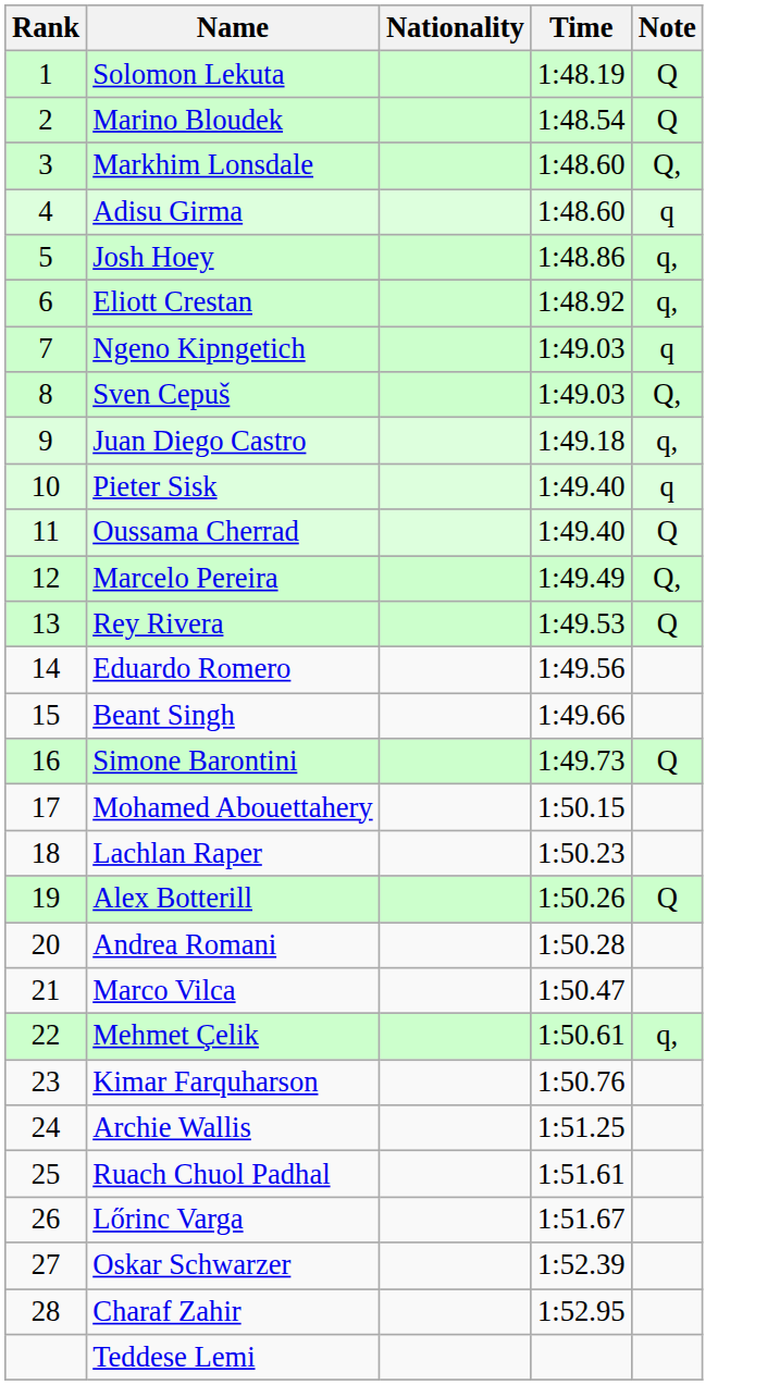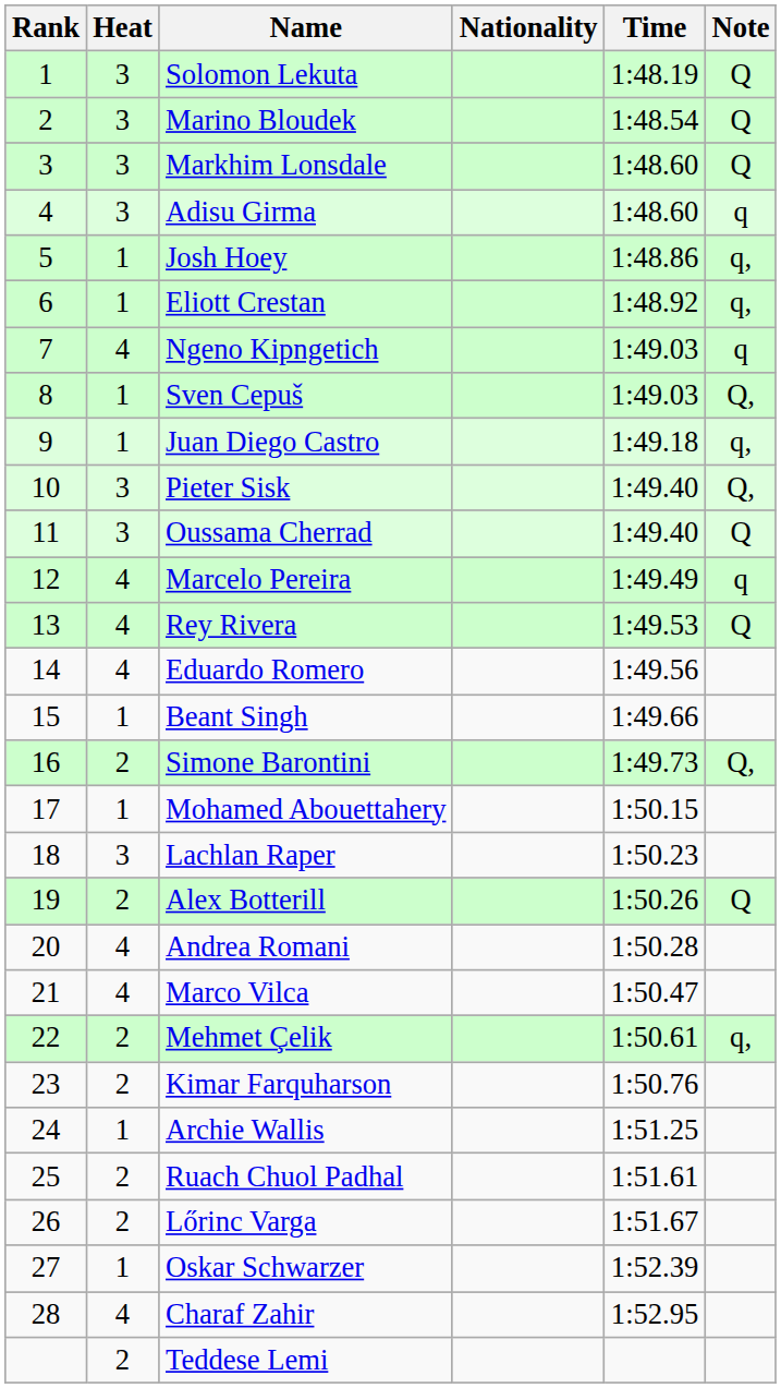+ column: Heat | 3 | 3 | 3 | 3 | 1 | 1 | 4 | 1 | 1 | 3 | 3 | 4 | 4 | 4 | 1 | 2 | 1 | 3 | 2 | 4 | 4 | 2 | 2 | 1 | 2 | 2 | 1 | 4 | 2
Markhim Lonsdale | Note: Q, -> Q
Pieter Sisk | Note: q -> Q,
Marcelo Pereira | Note: Q, -> q
Simone Barontini | Note: Q -> Q,
